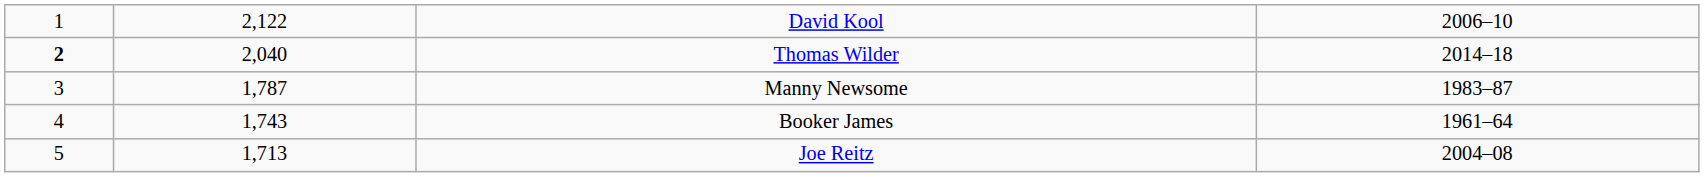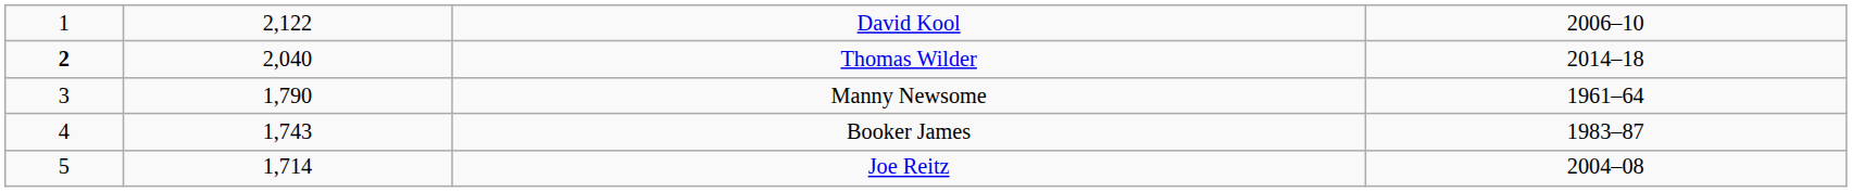Manny Newsome | column 2: 1,787 -> 1,790
Manny Newsome | column 4: 1983–87 -> 1961–64
Booker James | column 4: 1961–64 -> 1983–87
Joe Reitz | column 2: 1,713 -> 1,714
